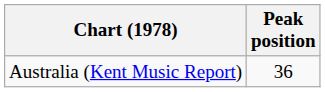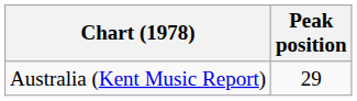Australia (Kent Music Report) | Peak position: 36 -> 29
